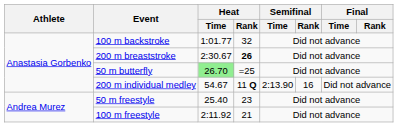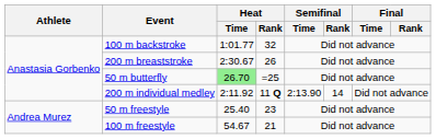200 m breaststroke | Heat / Rank: bold -> normal
200 m individual medley | Heat / Time: 54.67 -> 2:11.92
200 m individual medley | Semifinal / Rank: 16 -> 14
100 m freestyle | Heat / Time: 2:11.92 -> 54.67
